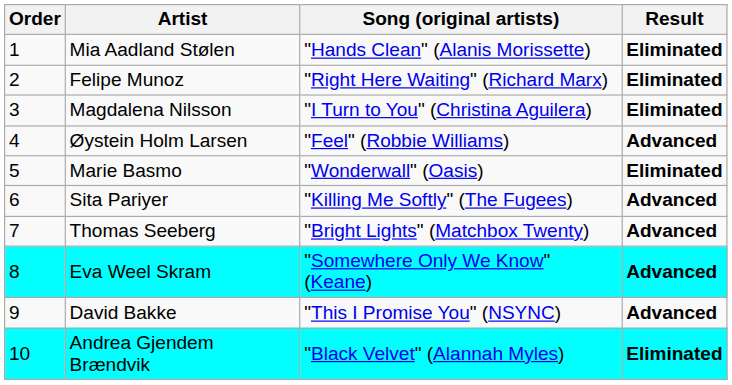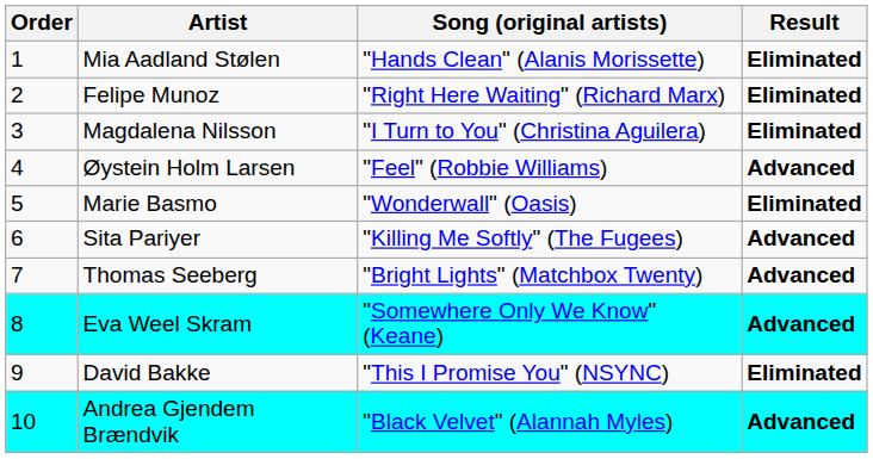David Bakke | Result: Advanced -> Eliminated
Andrea Gjendem Brændvik | Result: Eliminated -> Advanced
